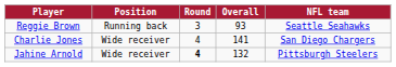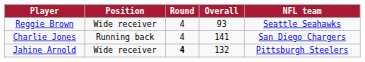Reggie Brown | Position: Running back -> Wide receiver
Reggie Brown | Round: 3 -> 4
Charlie Jones | Position: Wide receiver -> Running back
